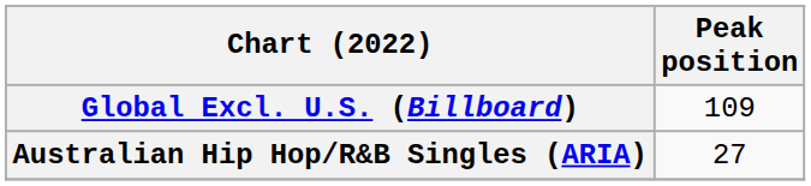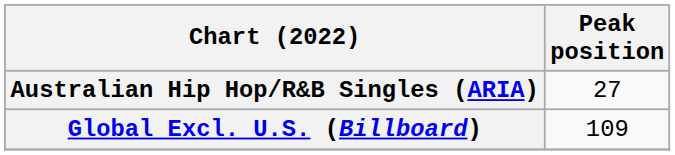rows swapped: Australian Hip Hop/R&B Singles (ARIA) <-> Global Excl. U.S. (Billboard)
